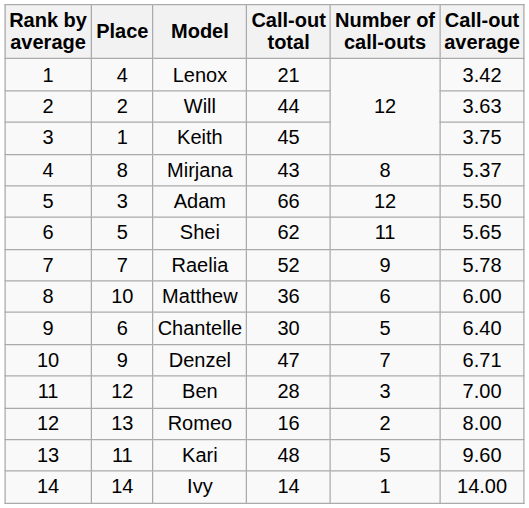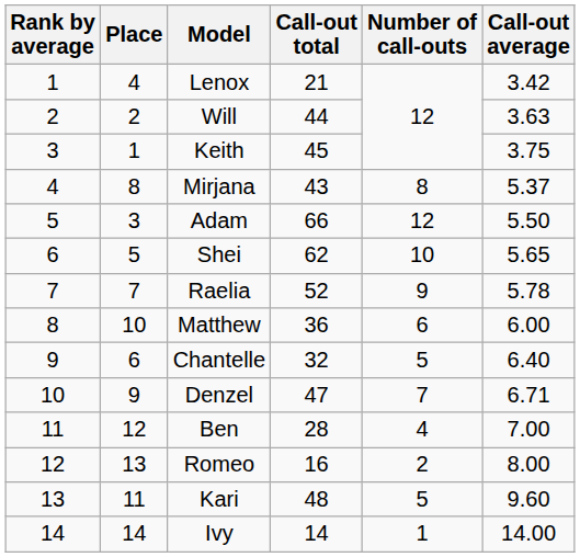Shei | Number of call-outs: 11 -> 10
Chantelle | Call-out total: 30 -> 32
Ben | Number of call-outs: 3 -> 4
